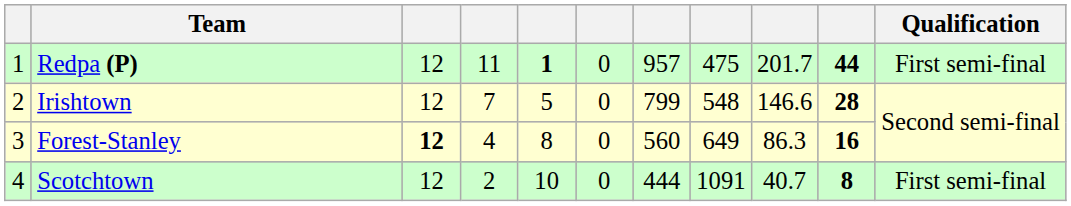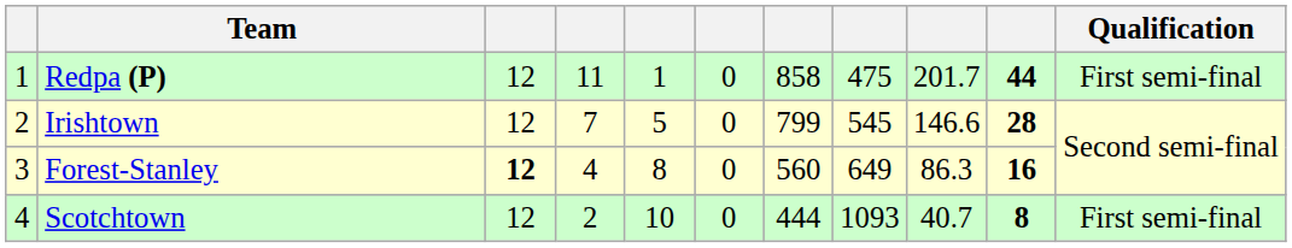Redpa (P) | column 5: bold -> normal
Redpa (P) | column 7: 957 -> 858
Irishtown | column 8: 548 -> 545
Scotchtown | column 8: 1091 -> 1093
